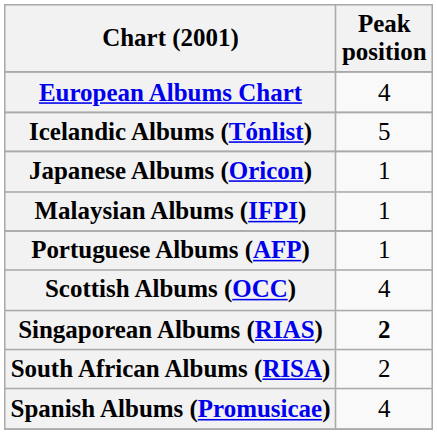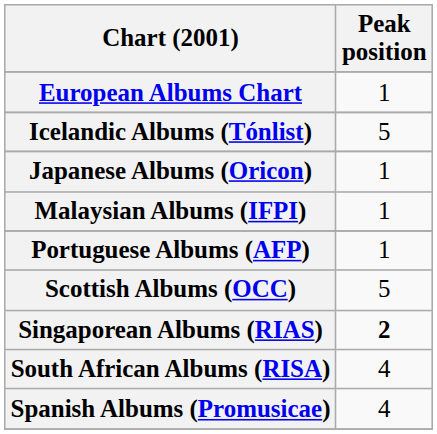European Albums Chart | Peak position: 4 -> 1
Scottish Albums (OCC) | Peak position: 4 -> 5
South African Albums (RISA) | Peak position: 2 -> 4
